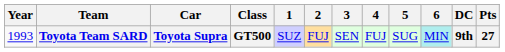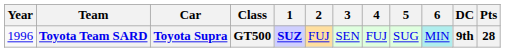Toyota Team SARD | Year: 1993 -> 1996
Toyota Team SARD | 1: normal -> bold
Toyota Team SARD | Pts: 27 -> 28
